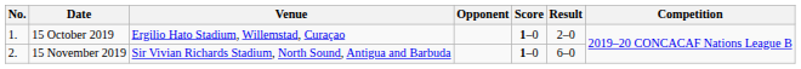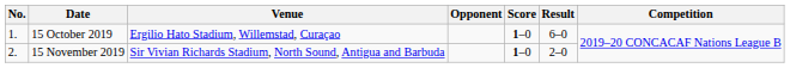15 October 2019 | Result: 2–0 -> 6–0
15 November 2019 | Result: 6–0 -> 2–0
